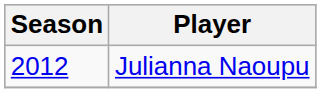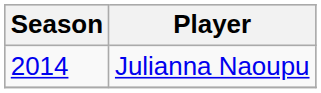Julianna Naoupu | Season: 2012 -> 2014
